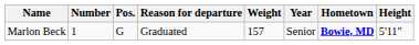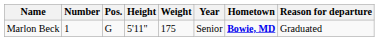columns swapped: Height <-> Reason for departure
Marlon Beck | Weight: 157 -> 175
